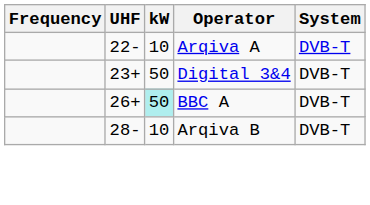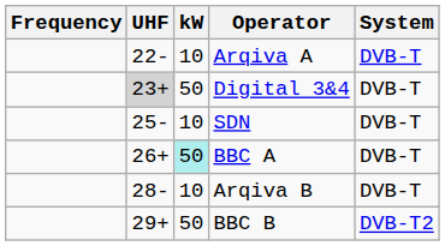Digital 3&4 | UHF: no background -> lightgrey background
+ row: 25- | 10 | SDN | DVB-T
+ row: 29+ | 50 | BBC B | DVB-T2
